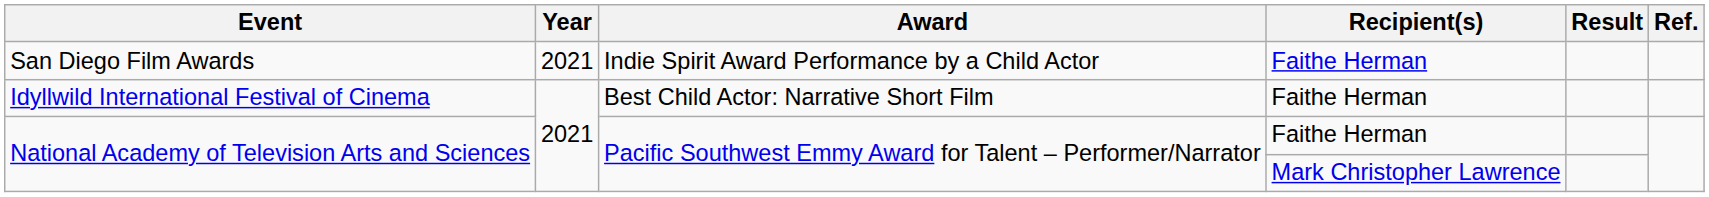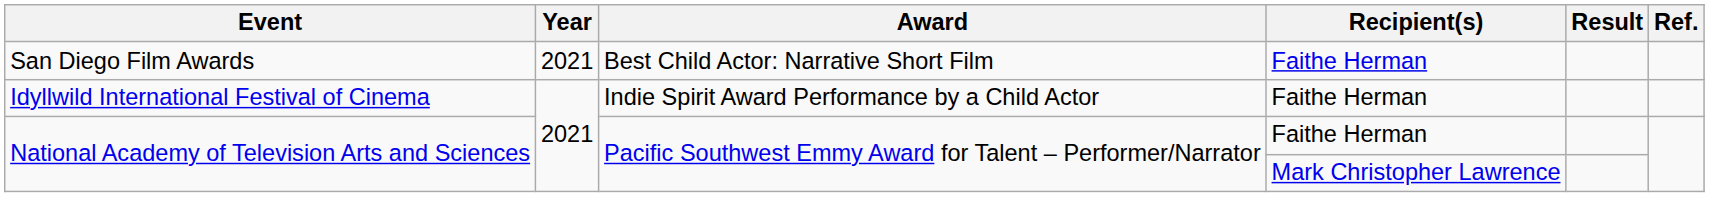San Diego Film Awards | Award: Indie Spirit Award Performance by a Child Actor -> Best Child Actor: Narrative Short Film
Idyllwild International Festival of Cinema | Award: Best Child Actor: Narrative Short Film -> Indie Spirit Award Performance by a Child Actor
